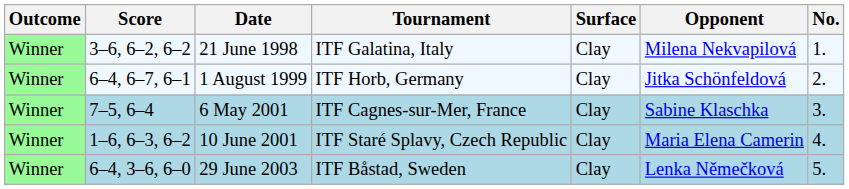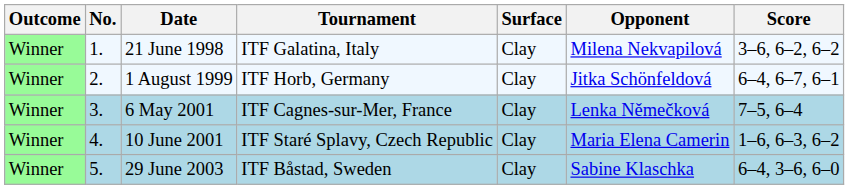columns swapped: No. <-> Score
6 May 2001 | Opponent: Sabine Klaschka -> Lenka Němečková
29 June 2003 | Opponent: Lenka Němečková -> Sabine Klaschka
